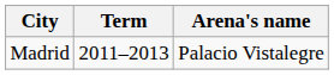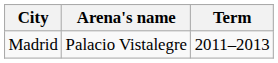columns swapped: Arena's name <-> Term
